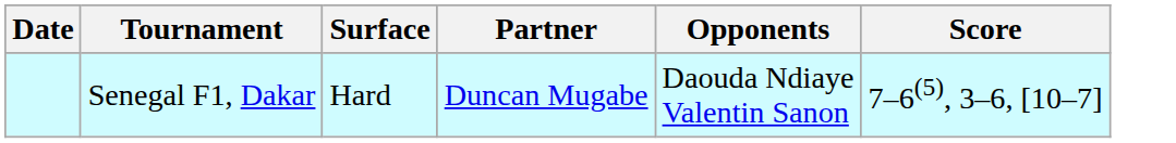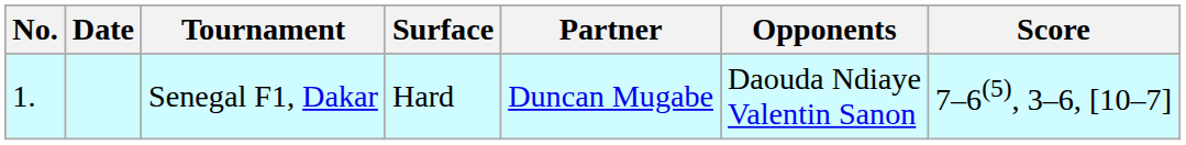+ column: No. | 1.
